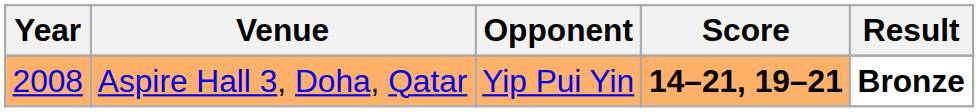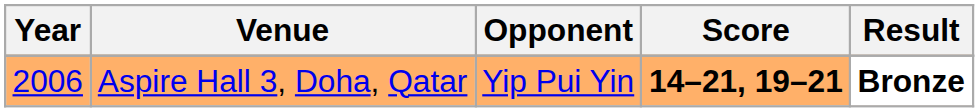Aspire Hall 3, Doha, Qatar | Year: 2008 -> 2006
